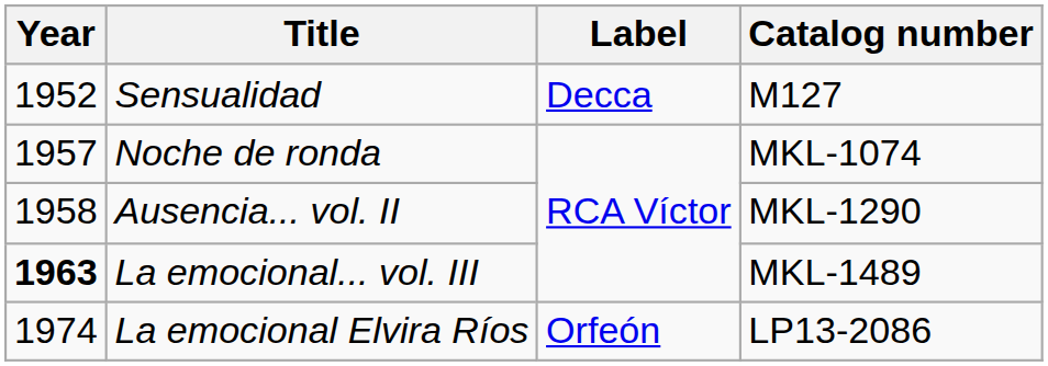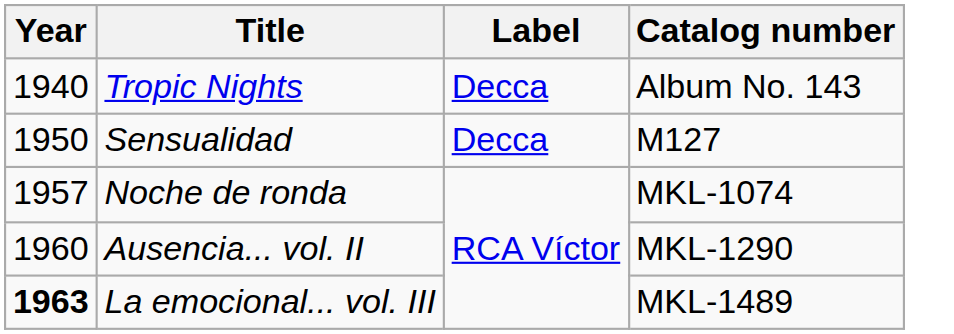+ row: 1940 | Tropic Nights | Decca | Album No. 143
Sensualidad | Year: 1952 -> 1950
Ausencia... vol. II | Year: 1958 -> 1960
- row: 1974 | La emocional Elvira Ríos | Orfeón | LP13-2086
